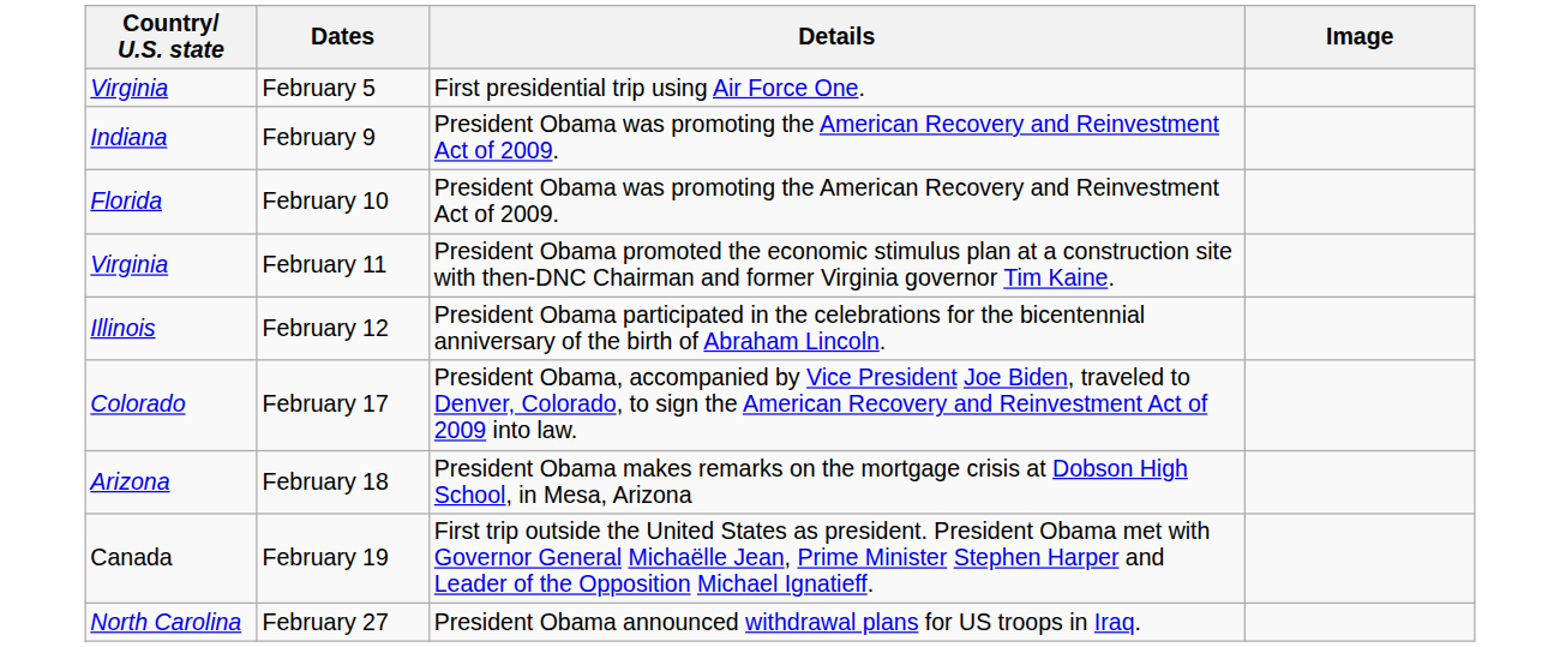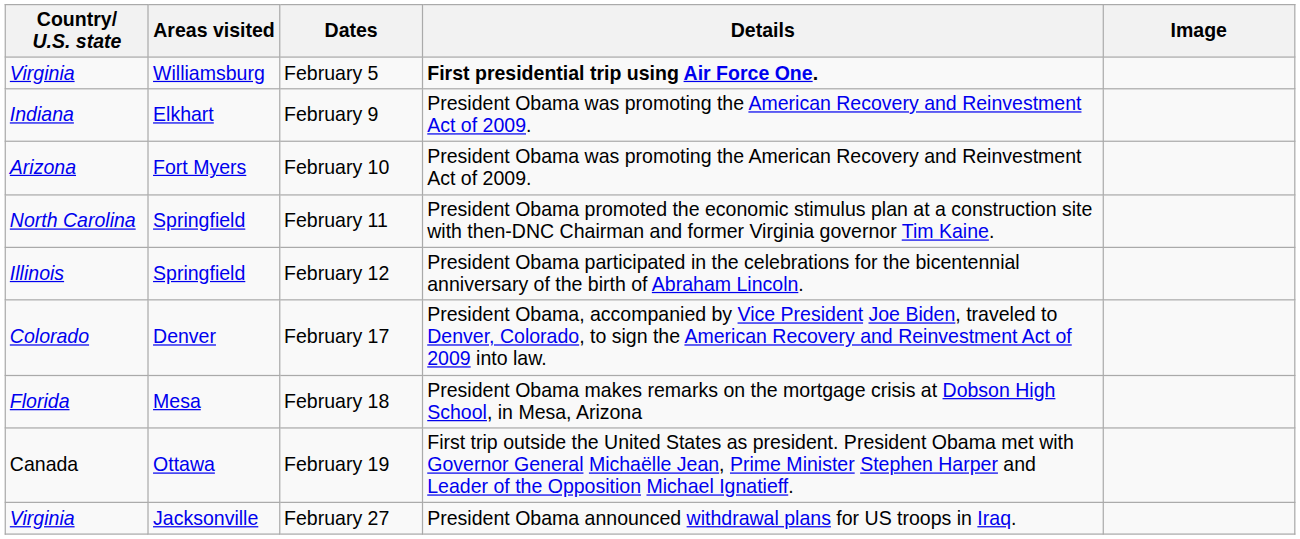+ column: Areas visited | Williamsburg | Elkhart | Fort Myers | Springfield | Springfield | Denver | Mesa | Ottawa | Jacksonville
February 5 | Details: normal -> bold
February 10 | Country/ U.S. state: Florida -> Arizona
February 11 | Country/ U.S. state: Virginia -> North Carolina
February 18 | Country/ U.S. state: Arizona -> Florida
February 27 | Country/ U.S. state: North Carolina -> Virginia
